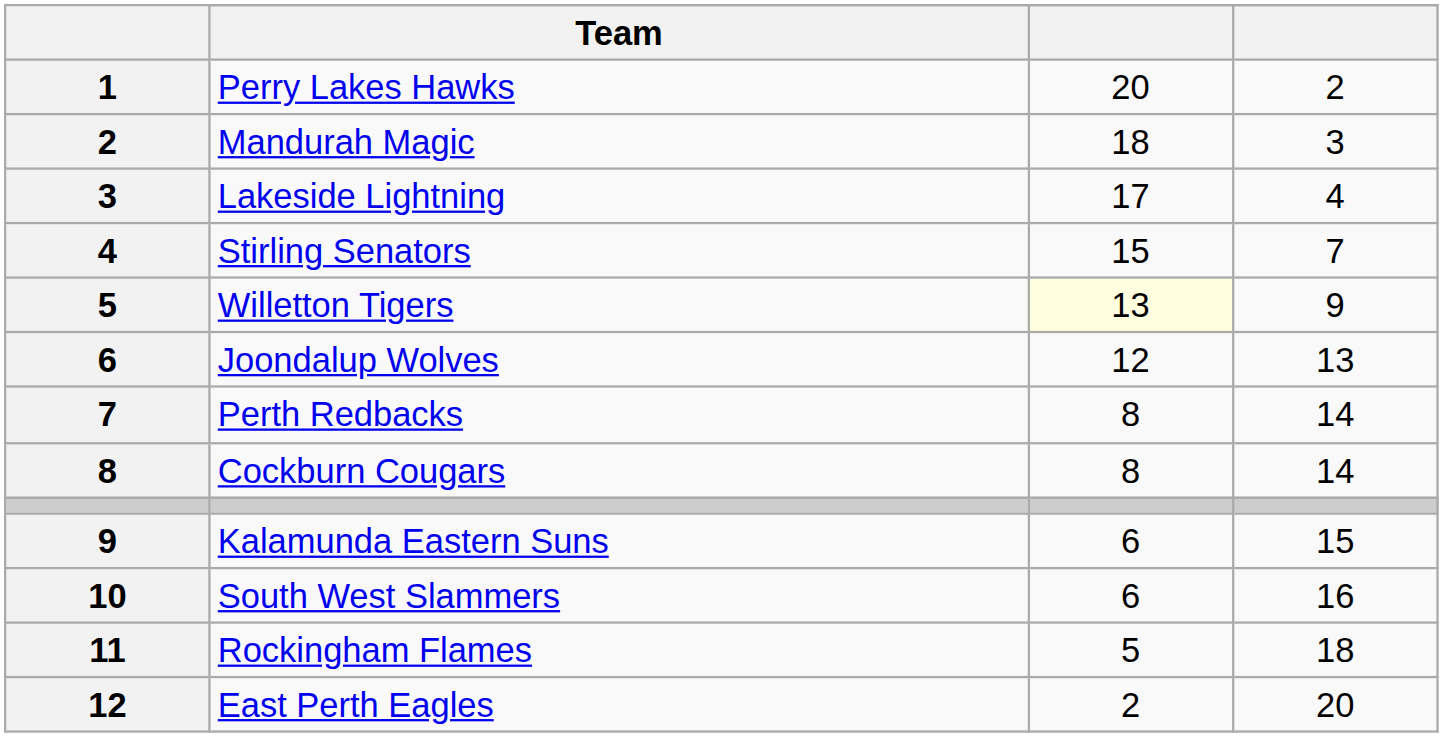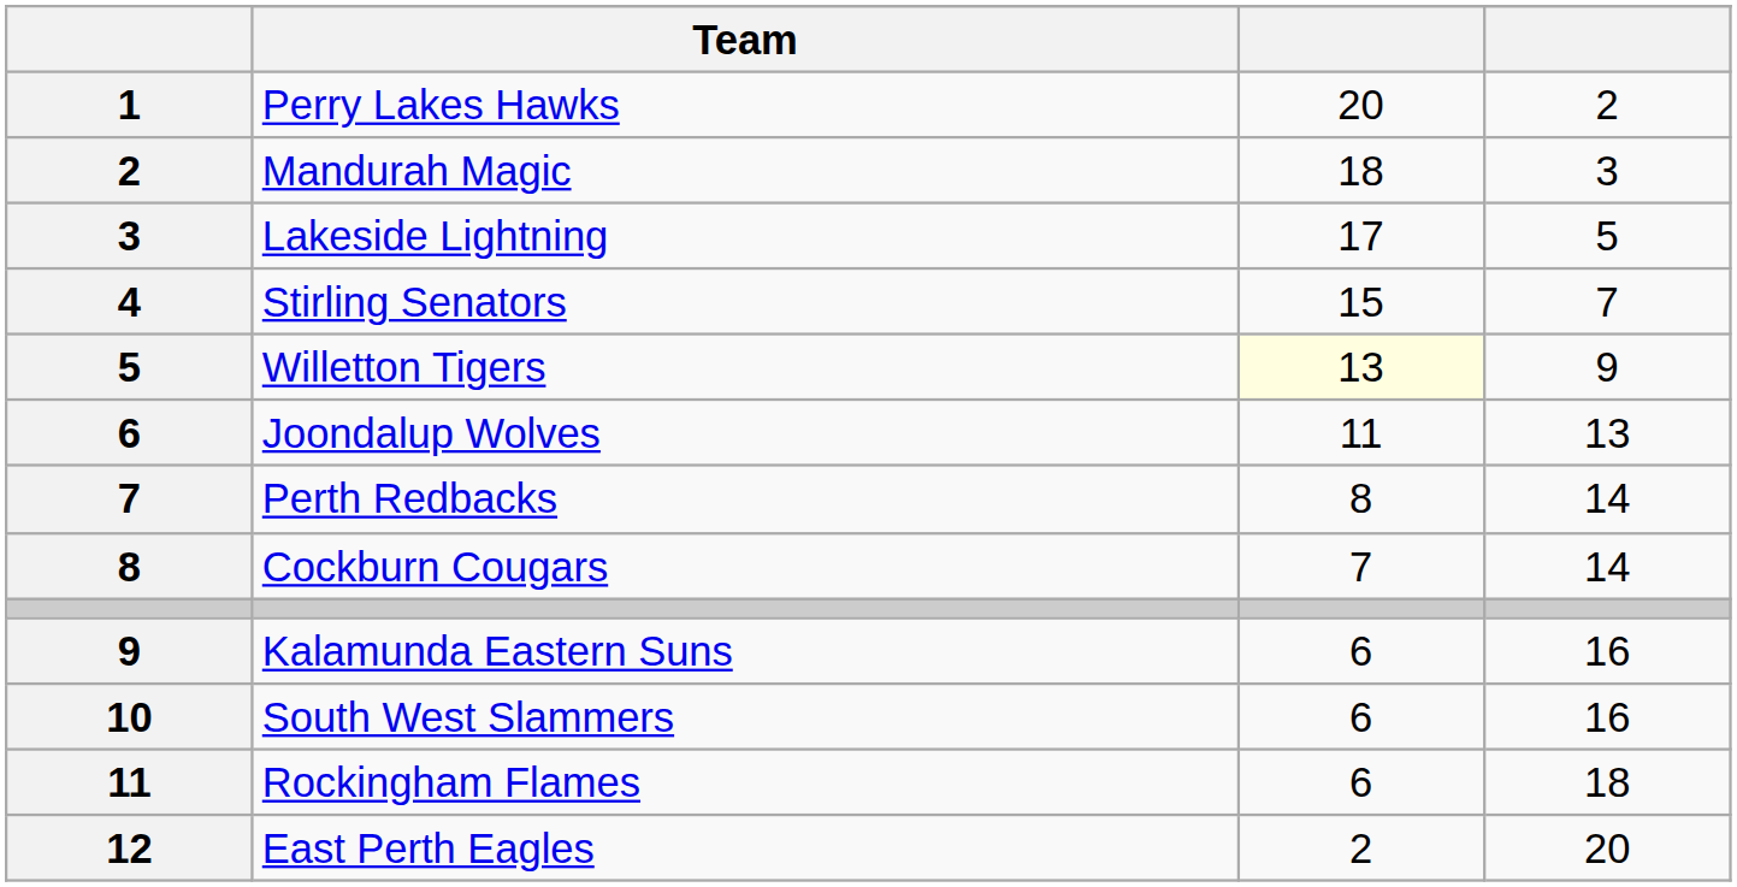Lakeside Lightning | column 4: 4 -> 5
Joondalup Wolves | column 3: 12 -> 11
Cockburn Cougars | column 3: 8 -> 7
Kalamunda Eastern Suns | column 4: 15 -> 16
Rockingham Flames | column 3: 5 -> 6
